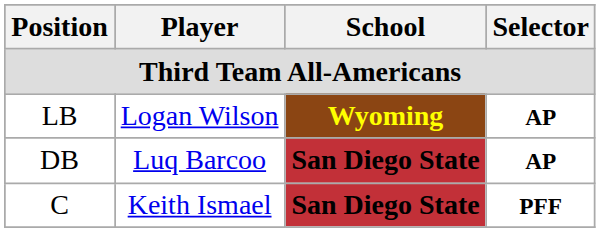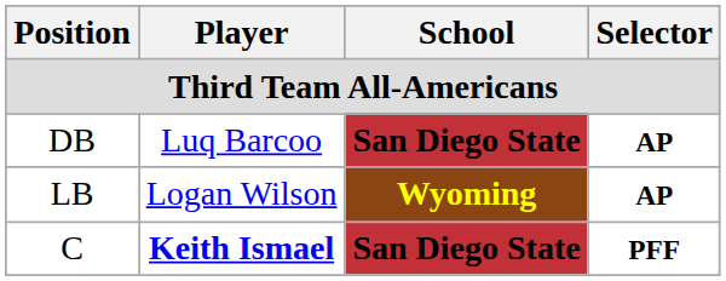rows swapped: LB <-> DB
C | Player: normal -> bold
